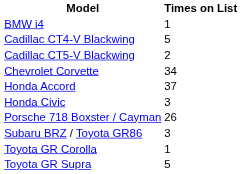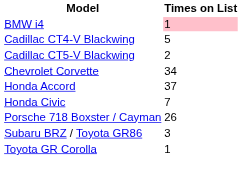BMW i4 | Times on List: no background -> pink background
Honda Civic | Times on List: 3 -> 7
- row: Toyota GR Supra | 5
